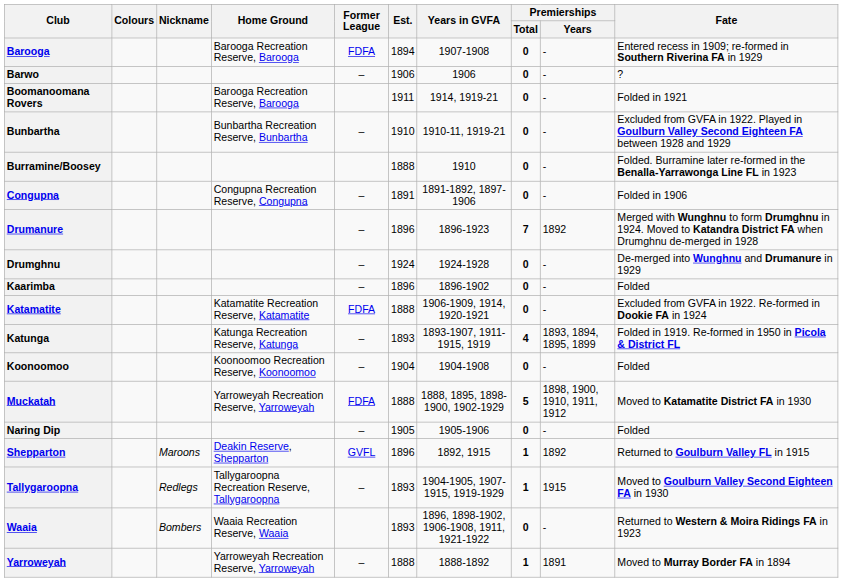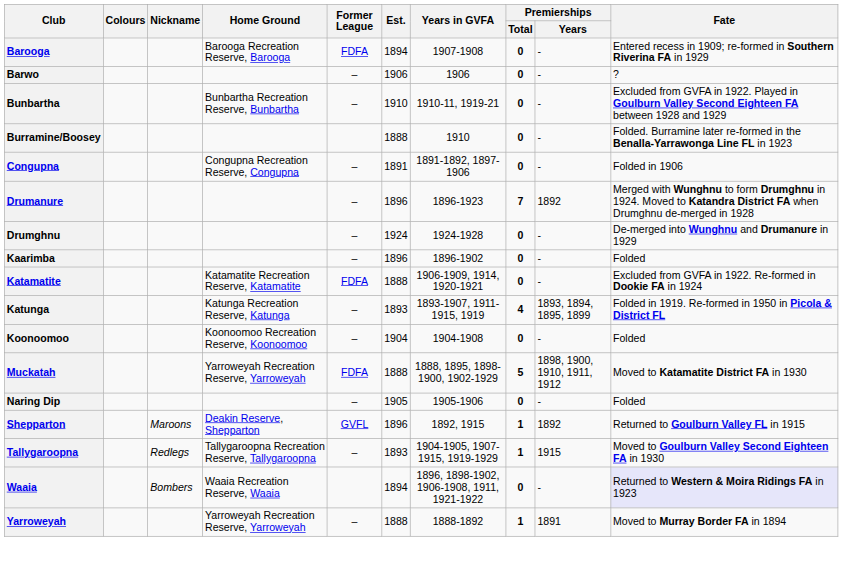- row: Boomanoomana Rovers | Barooga Recreation Reserve, Barooga | 1911 | 1914, 1919-21 | 0 | - | Folded in 1921
Waaia | Est.: 1893 -> 1894
Waaia | Fate: no background -> lavender background
